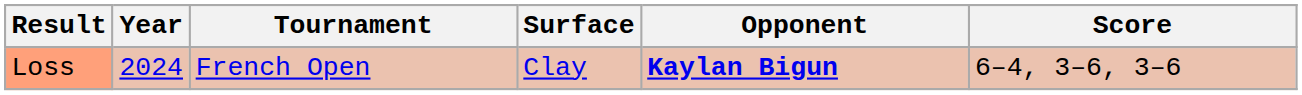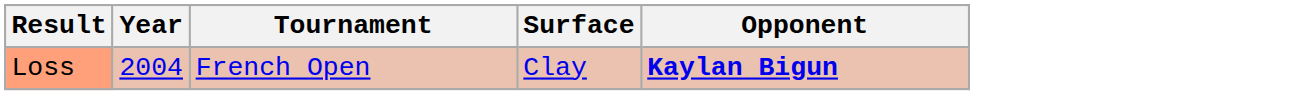- column: Score | 6–4, 3–6, 3–6
Loss | Year: 2024 -> 2004
